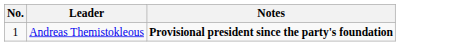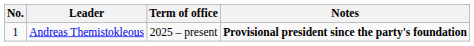+ column: Term of office | 2025 – present
